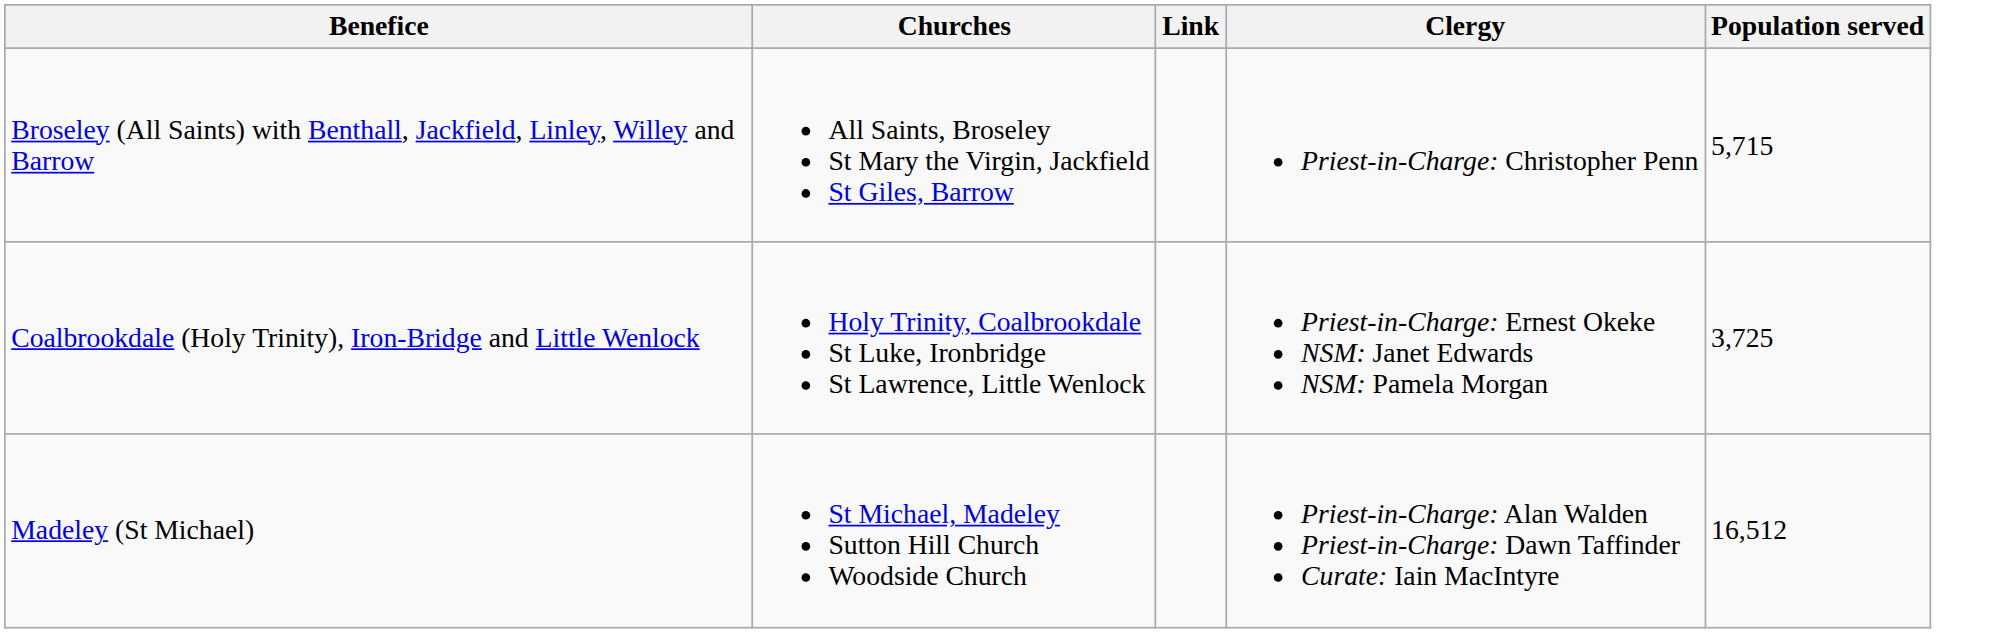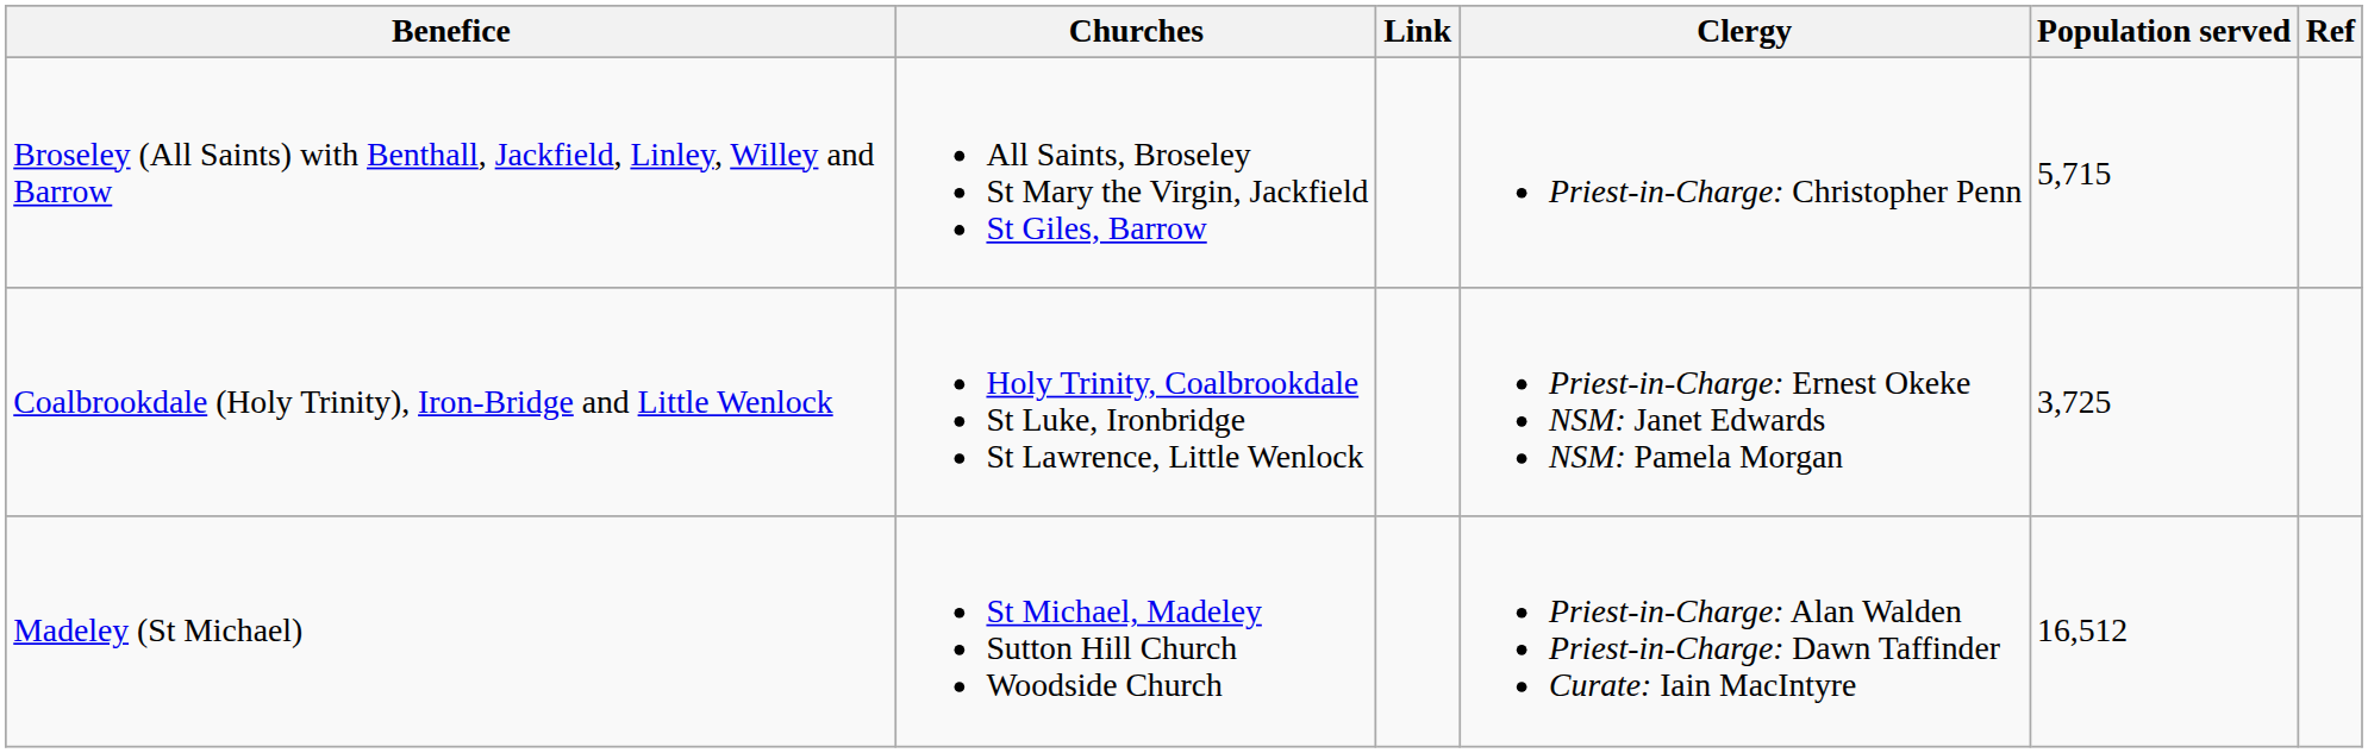+ column: Ref
